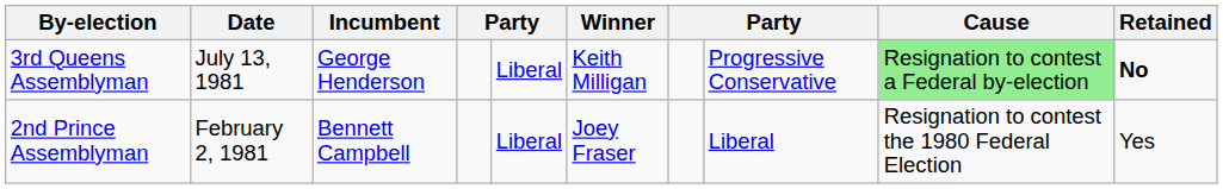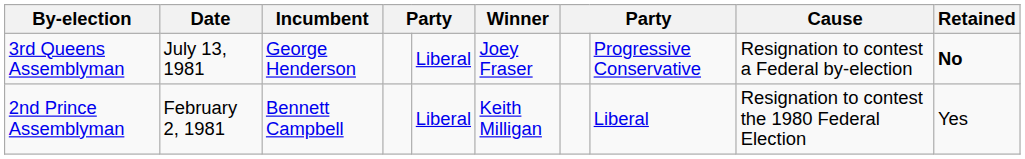3rd Queens Assemblyman | Winner: Keith Milligan -> Joey Fraser
3rd Queens Assemblyman | Cause: lightgreen background -> no background
2nd Prince Assemblyman | Winner: Joey Fraser -> Keith Milligan
